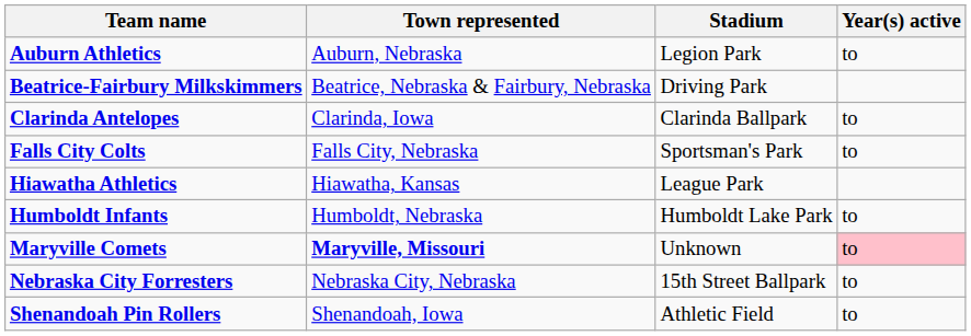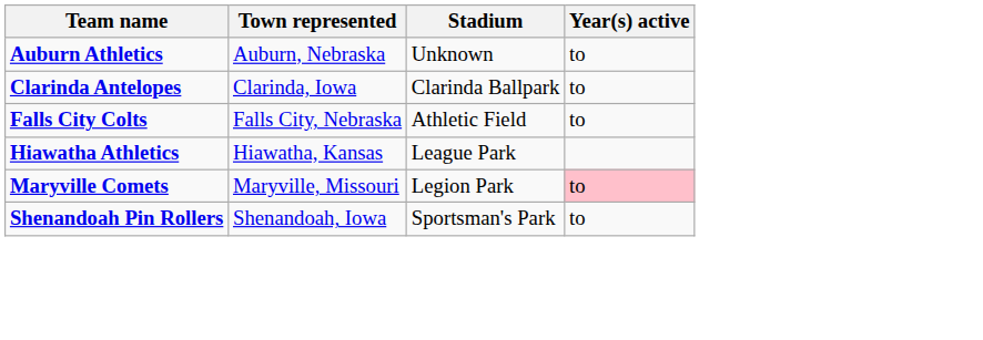Auburn Athletics | Stadium: Legion Park -> Unknown
- row: Beatrice-Fairbury Milkskimmers | Beatrice, Nebraska & Fairbury, Nebraska | Driving Park
Falls City Colts | Stadium: Sportsman's Park -> Athletic Field
- row: Humboldt Infants | Humboldt, Nebraska | Humboldt Lake Park | to
Maryville Comets | Town represented: bold -> normal
Maryville Comets | Stadium: Unknown -> Legion Park
- row: Nebraska City Forresters | Nebraska City, Nebraska | 15th Street Ballpark | to
Shenandoah Pin Rollers | Stadium: Athletic Field -> Sportsman's Park
